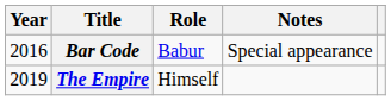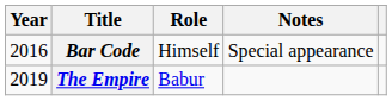Bar Code | Role: Babur -> Himself
The Empire | Role: Himself -> Babur
